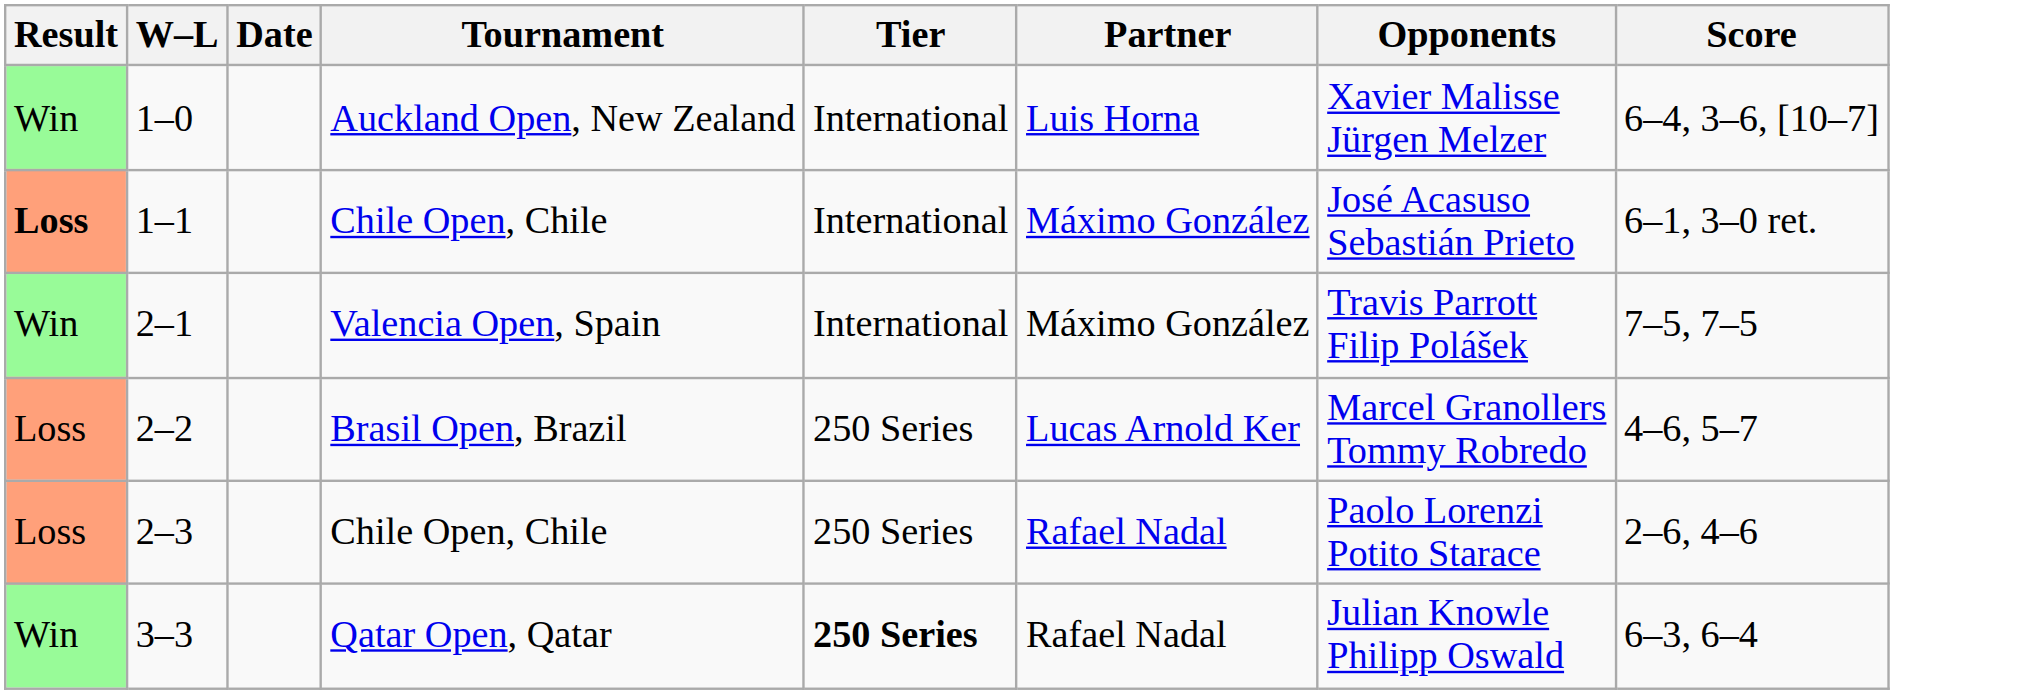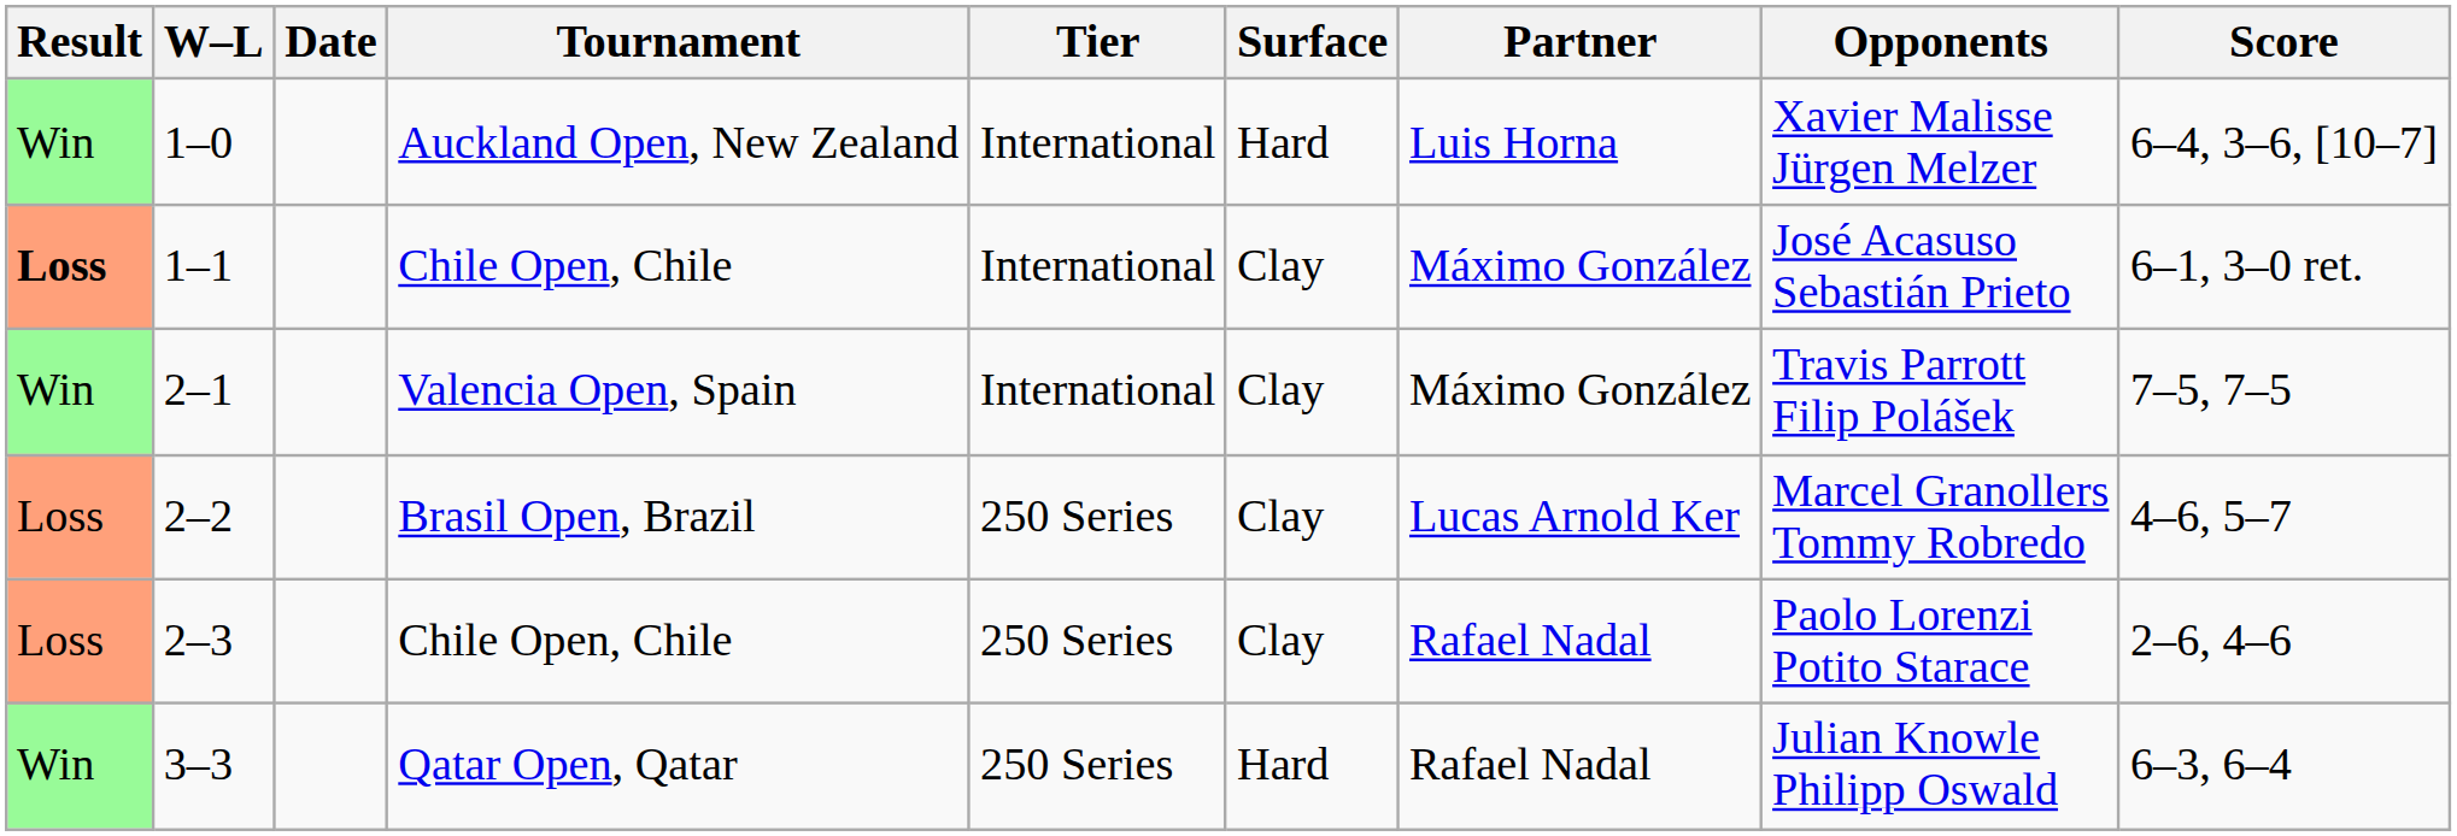+ column: Surface | Hard | Clay | Clay | Clay | Clay | Hard
3–3 | Tier: bold -> normal
